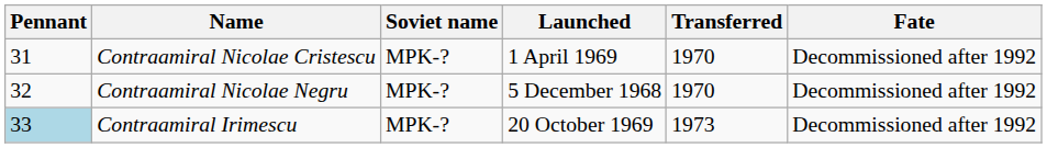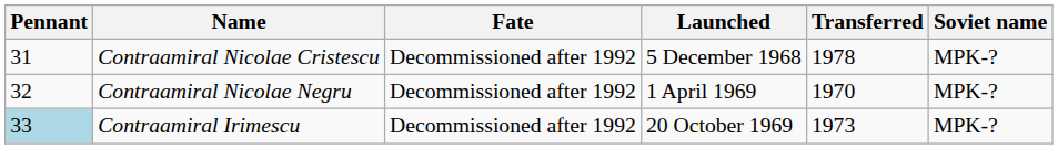columns swapped: Soviet name <-> Fate
Contraamiral Nicolae Cristescu | Launched: 1 April 1969 -> 5 December 1968
Contraamiral Nicolae Cristescu | Transferred: 1970 -> 1978
Contraamiral Nicolae Negru | Launched: 5 December 1968 -> 1 April 1969
